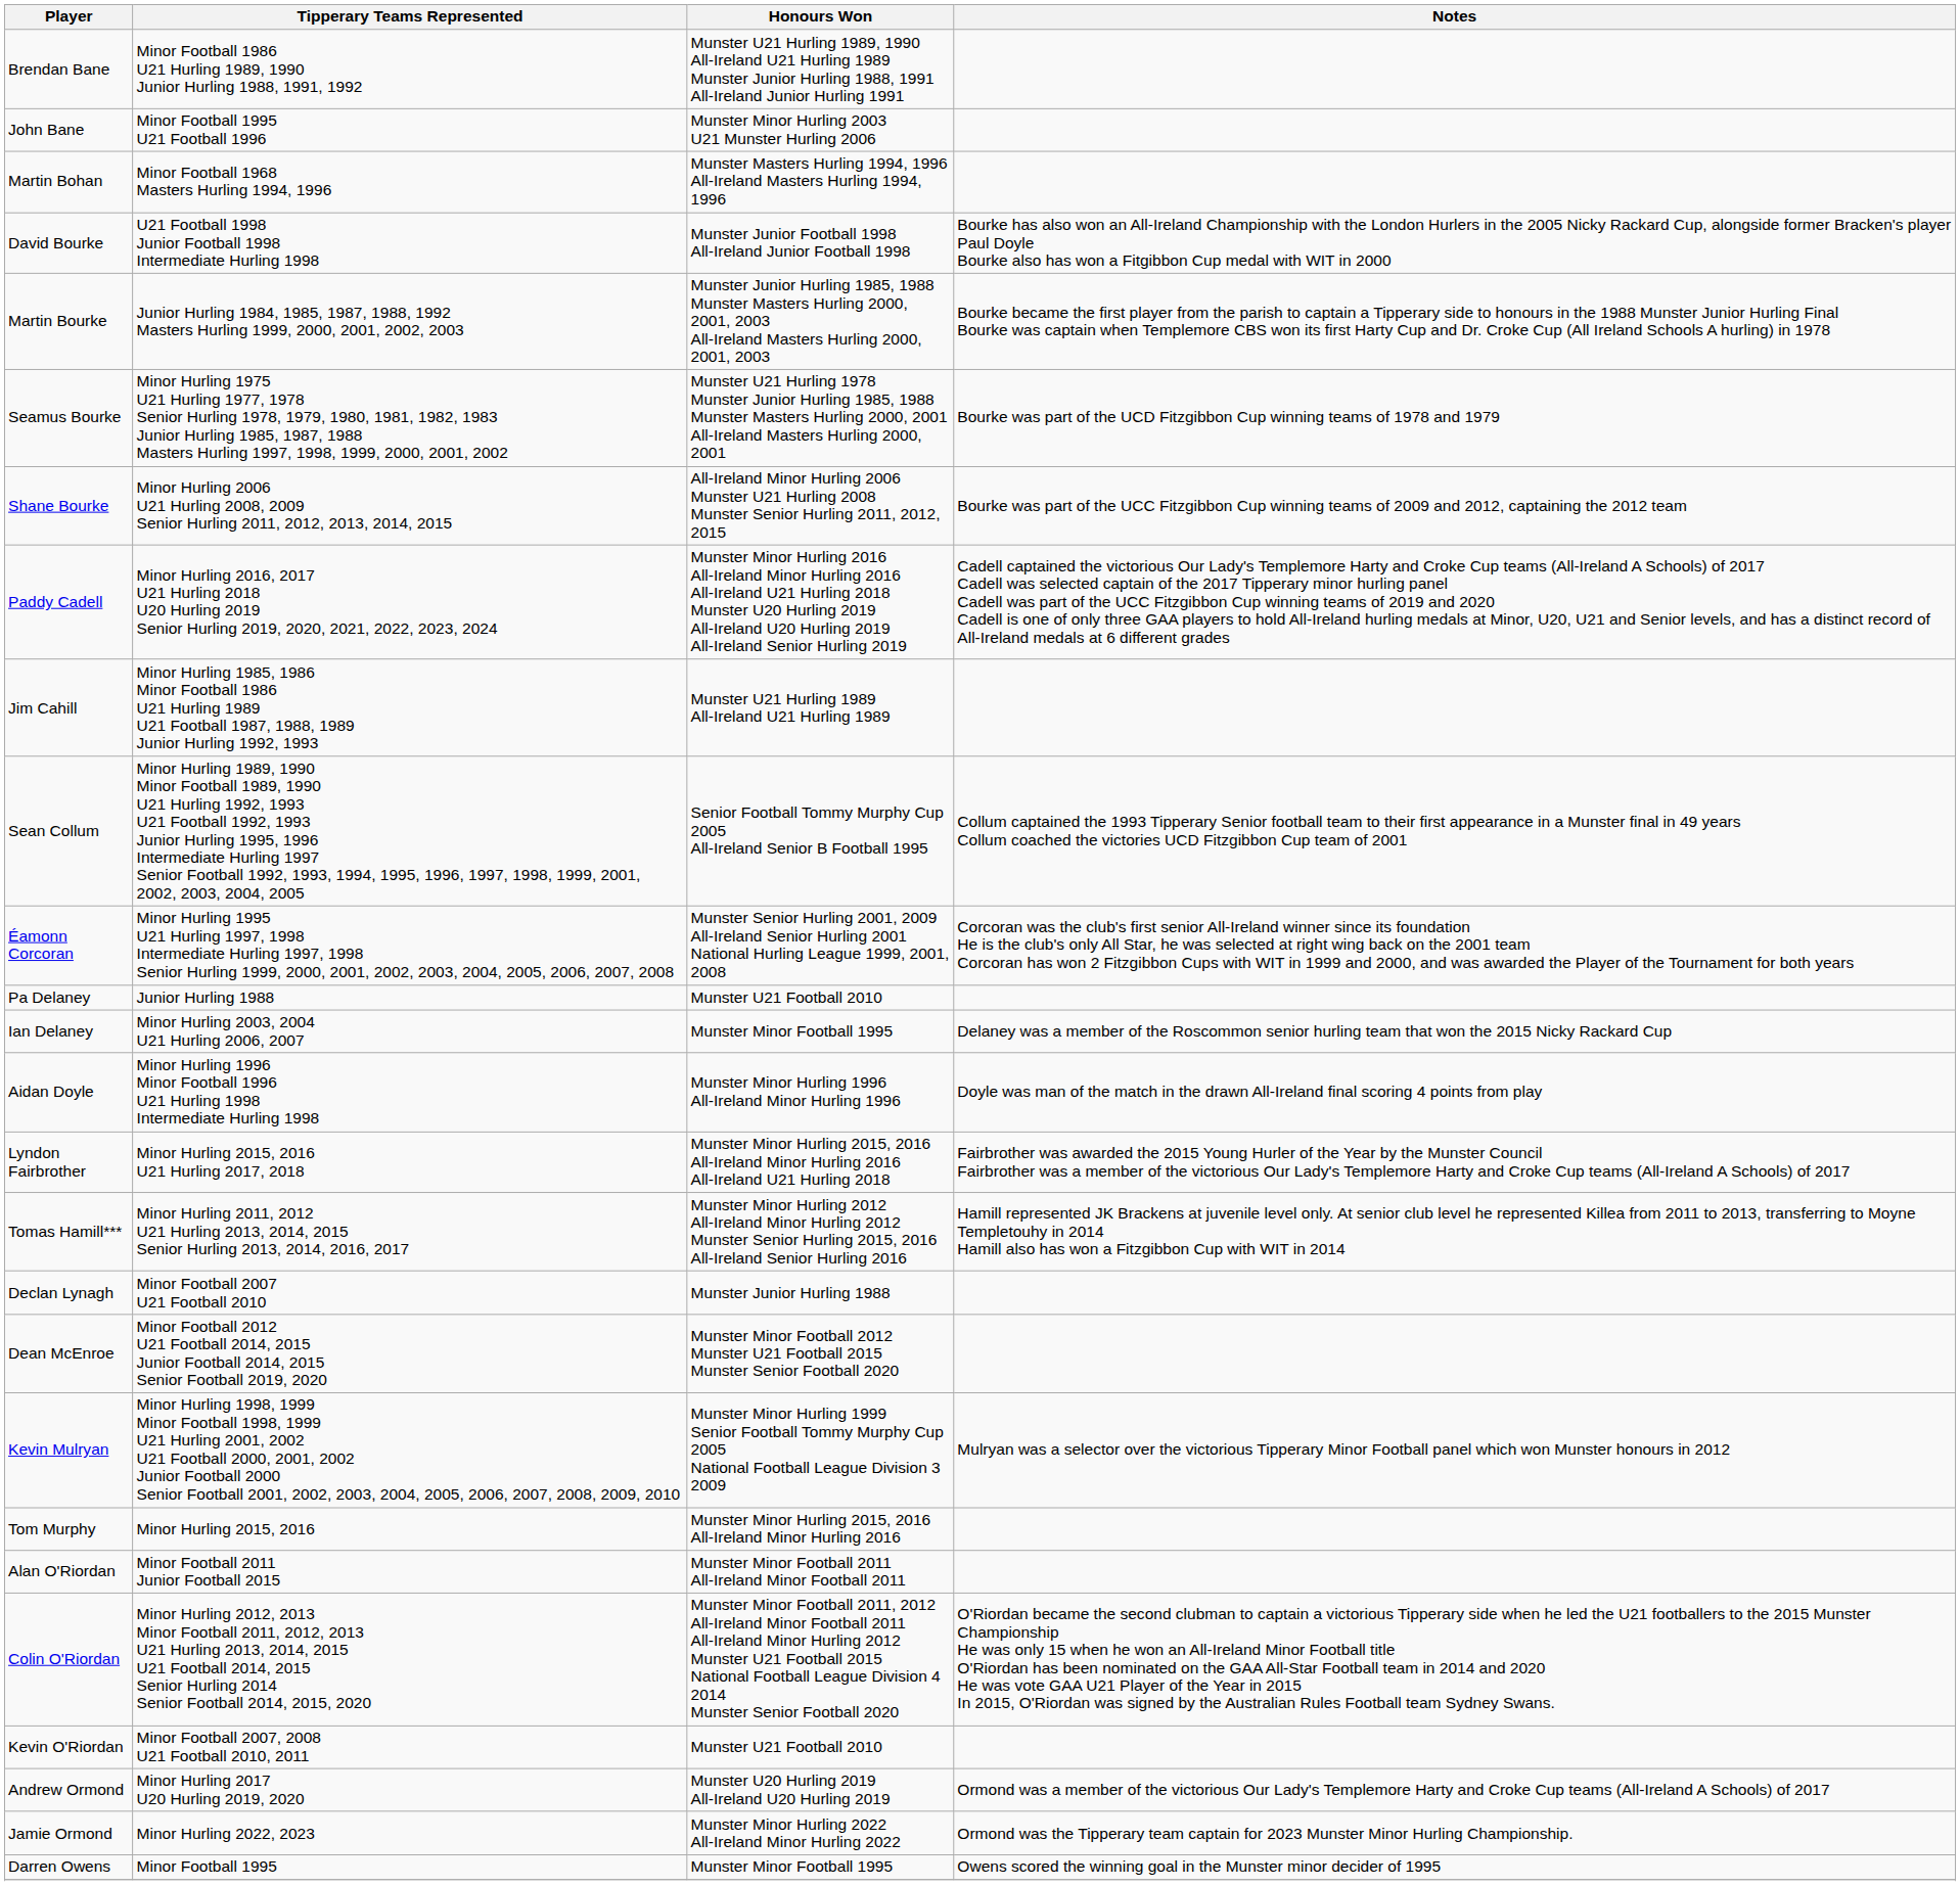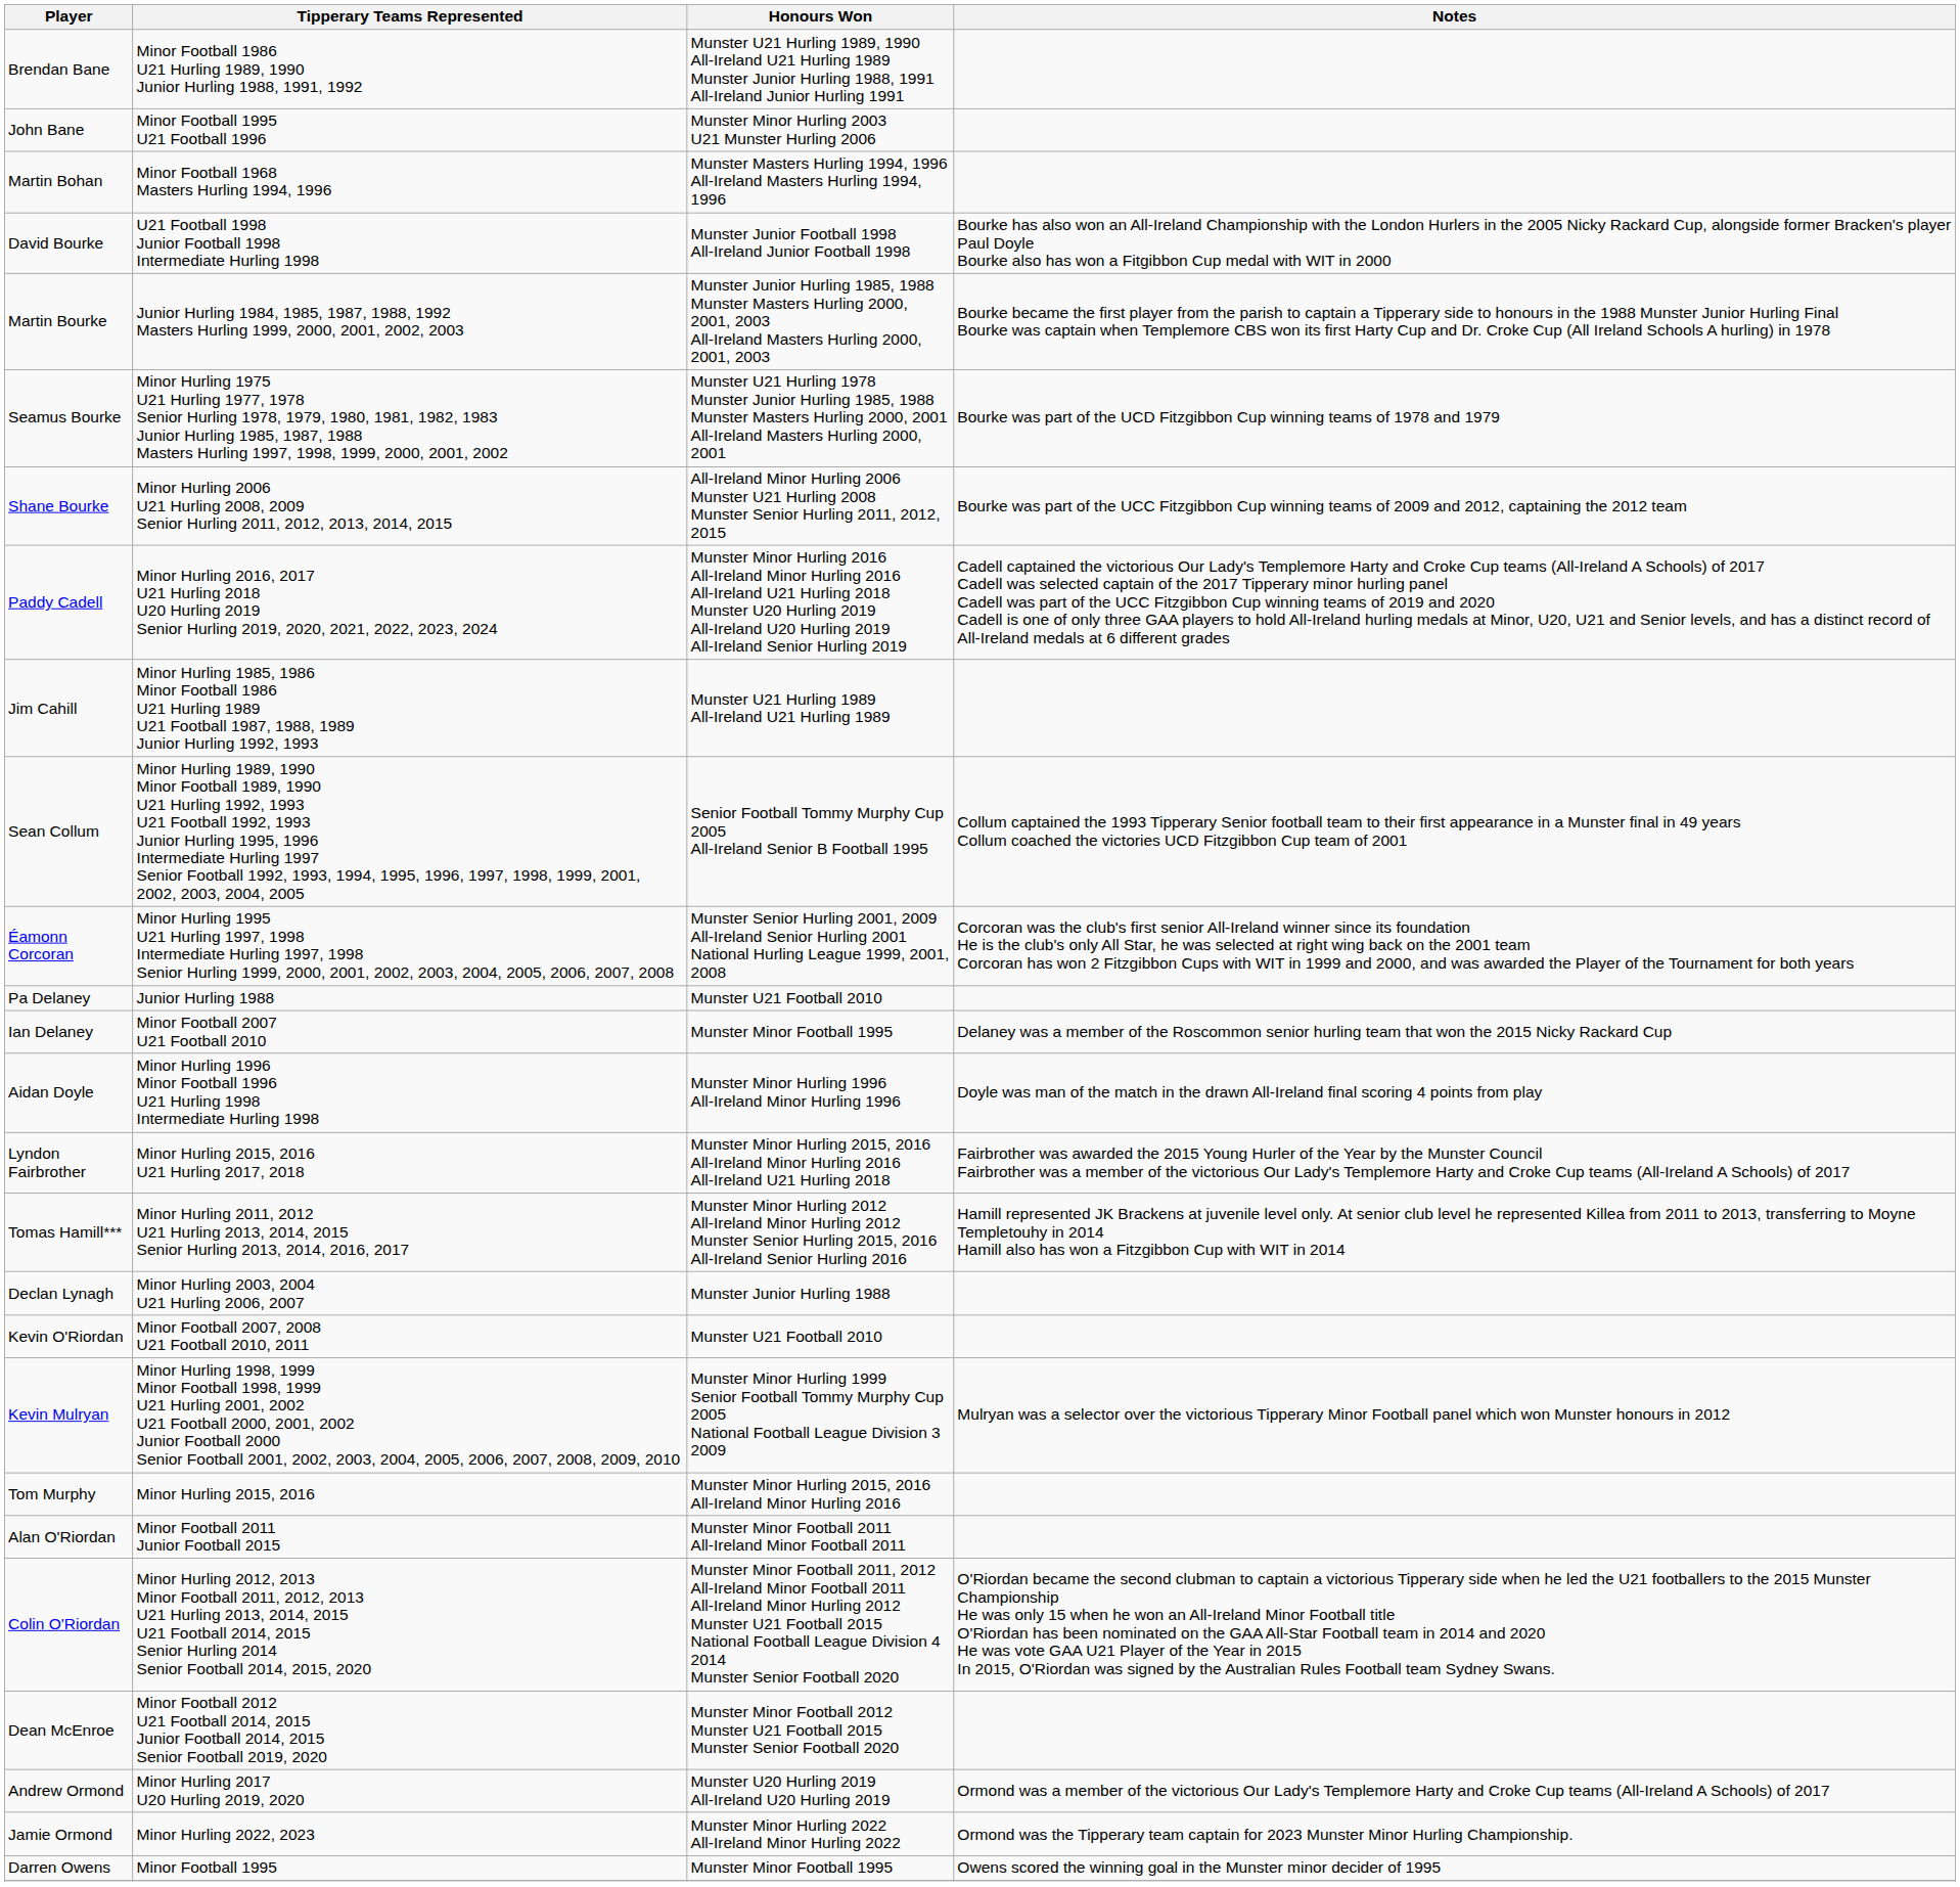Ian Delaney | Tipperary Teams Represented: Minor Hurling 2003, 2004 U21 Hurling 2006, 2007 -> Minor Football 2007 U21 Football 2010
Declan Lynagh | Tipperary Teams Represented: Minor Football 2007 U21 Football 2010 -> Minor Hurling 2003, 2004 U21 Hurling 2006, 2007
rows swapped: Dean McEnroe <-> Kevin O'Riordan
